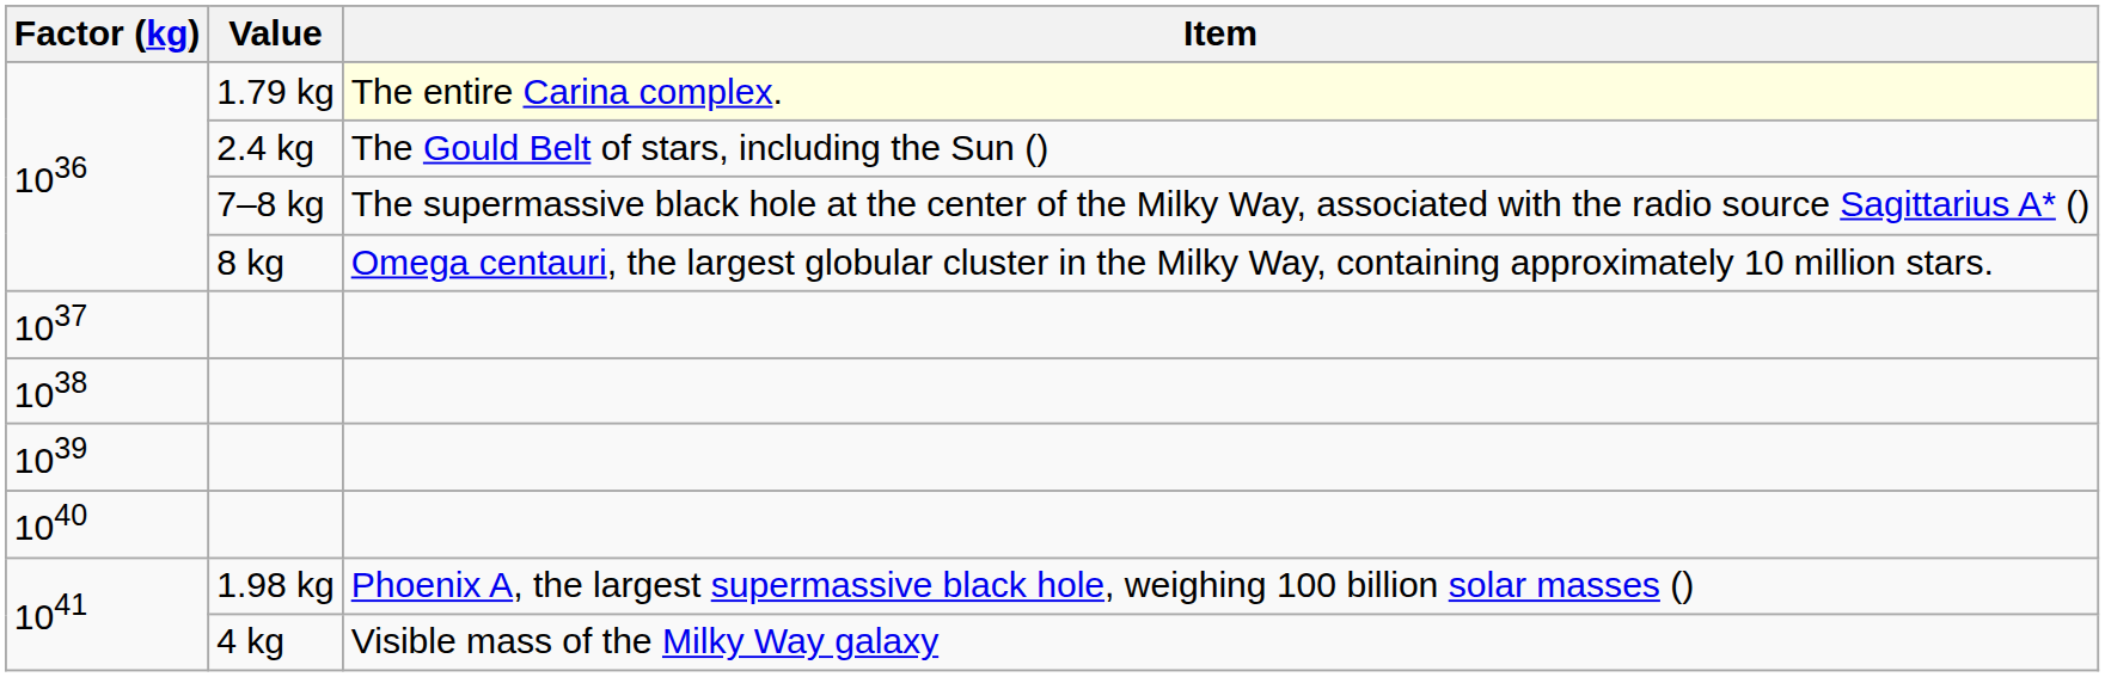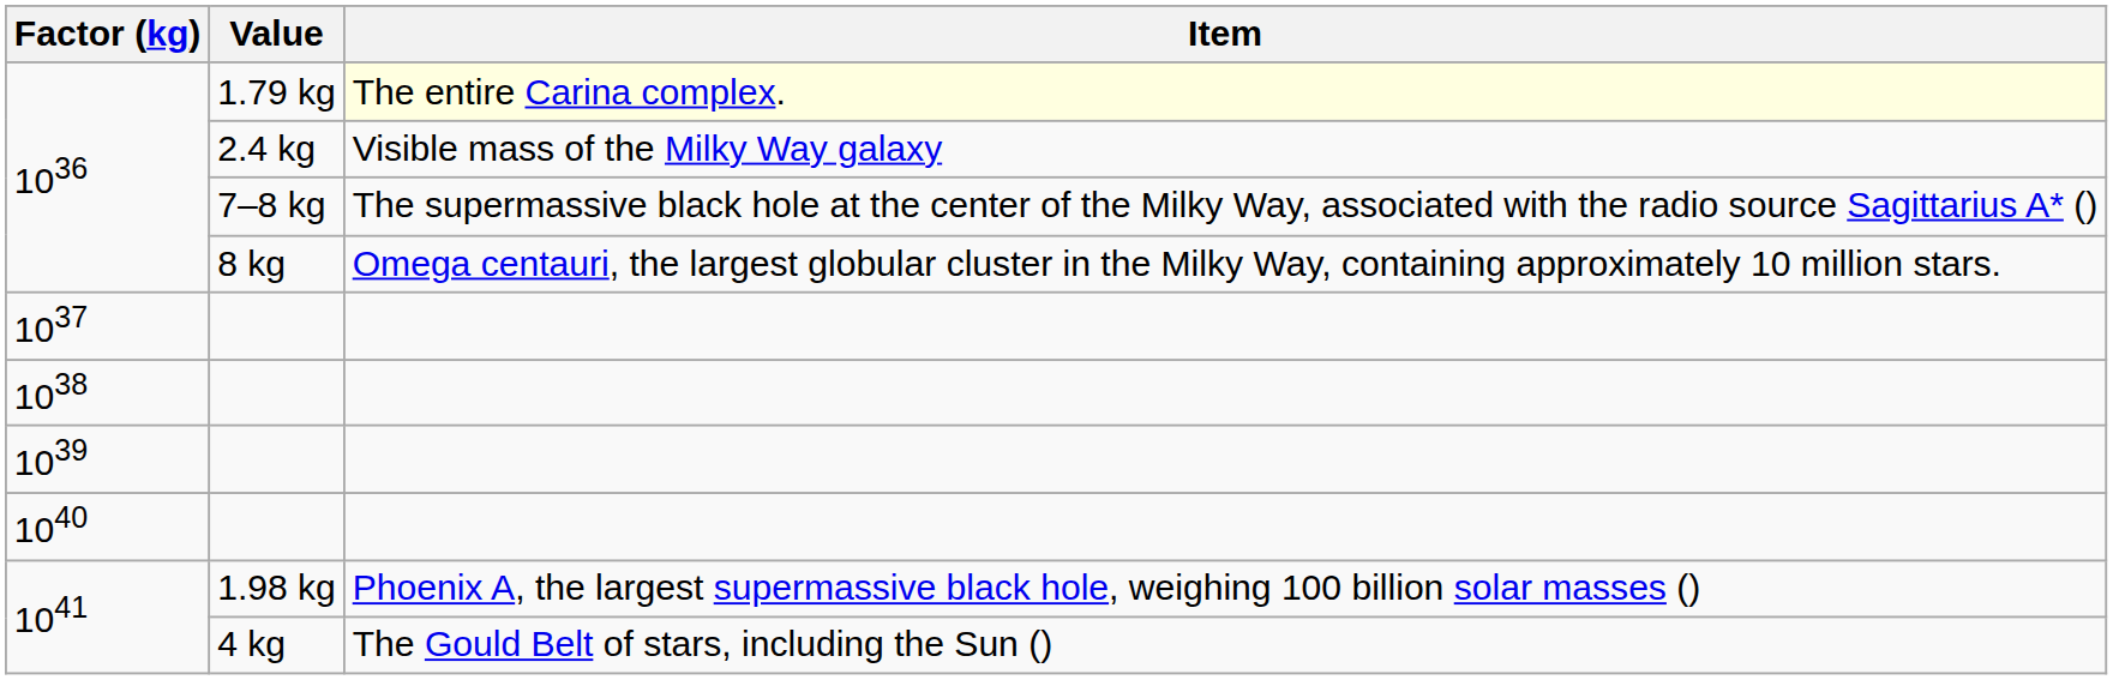2.4 kg | Item: The Gould Belt of stars, including the Sun () -> Visible mass of the Milky Way galaxy
4 kg | Item: Visible mass of the Milky Way galaxy -> The Gould Belt of stars, including the Sun ()
